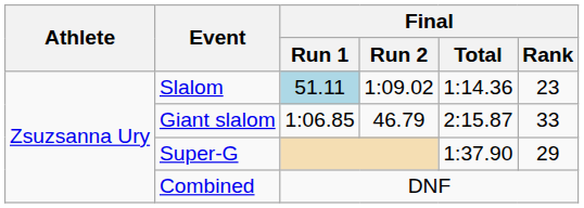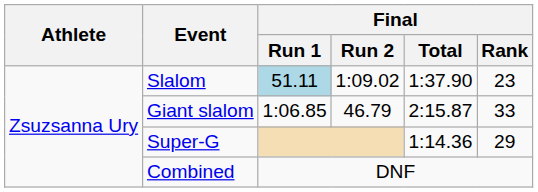Slalom | Final / Total: 1:14.36 -> 1:37.90
Super-G | Final / Total: 1:37.90 -> 1:14.36
